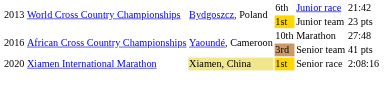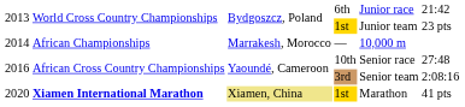+ row: 2014 | African Championships | Marrakesh, Morocco | — | 10,000 m
2016 / 10th | column 5: Marathon -> Senior race
2016 / 3rd | column 6: 41 pts -> 2:08:16
2020 | column 2: normal -> bold
2020 | column 5: Senior race -> Marathon
2020 | column 6: 2:08:16 -> 41 pts
